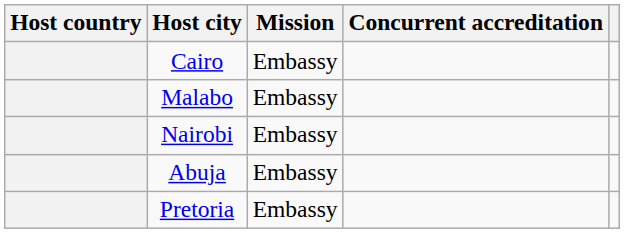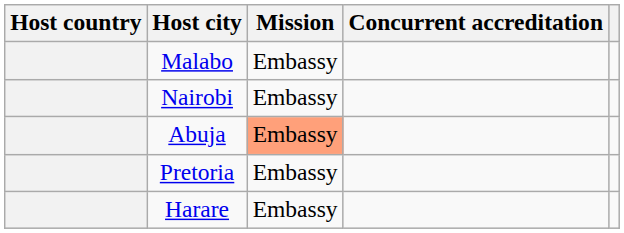- row: Cairo | Embassy
Abuja | Mission: no background -> lightsalmon background
+ row: Harare | Embassy
